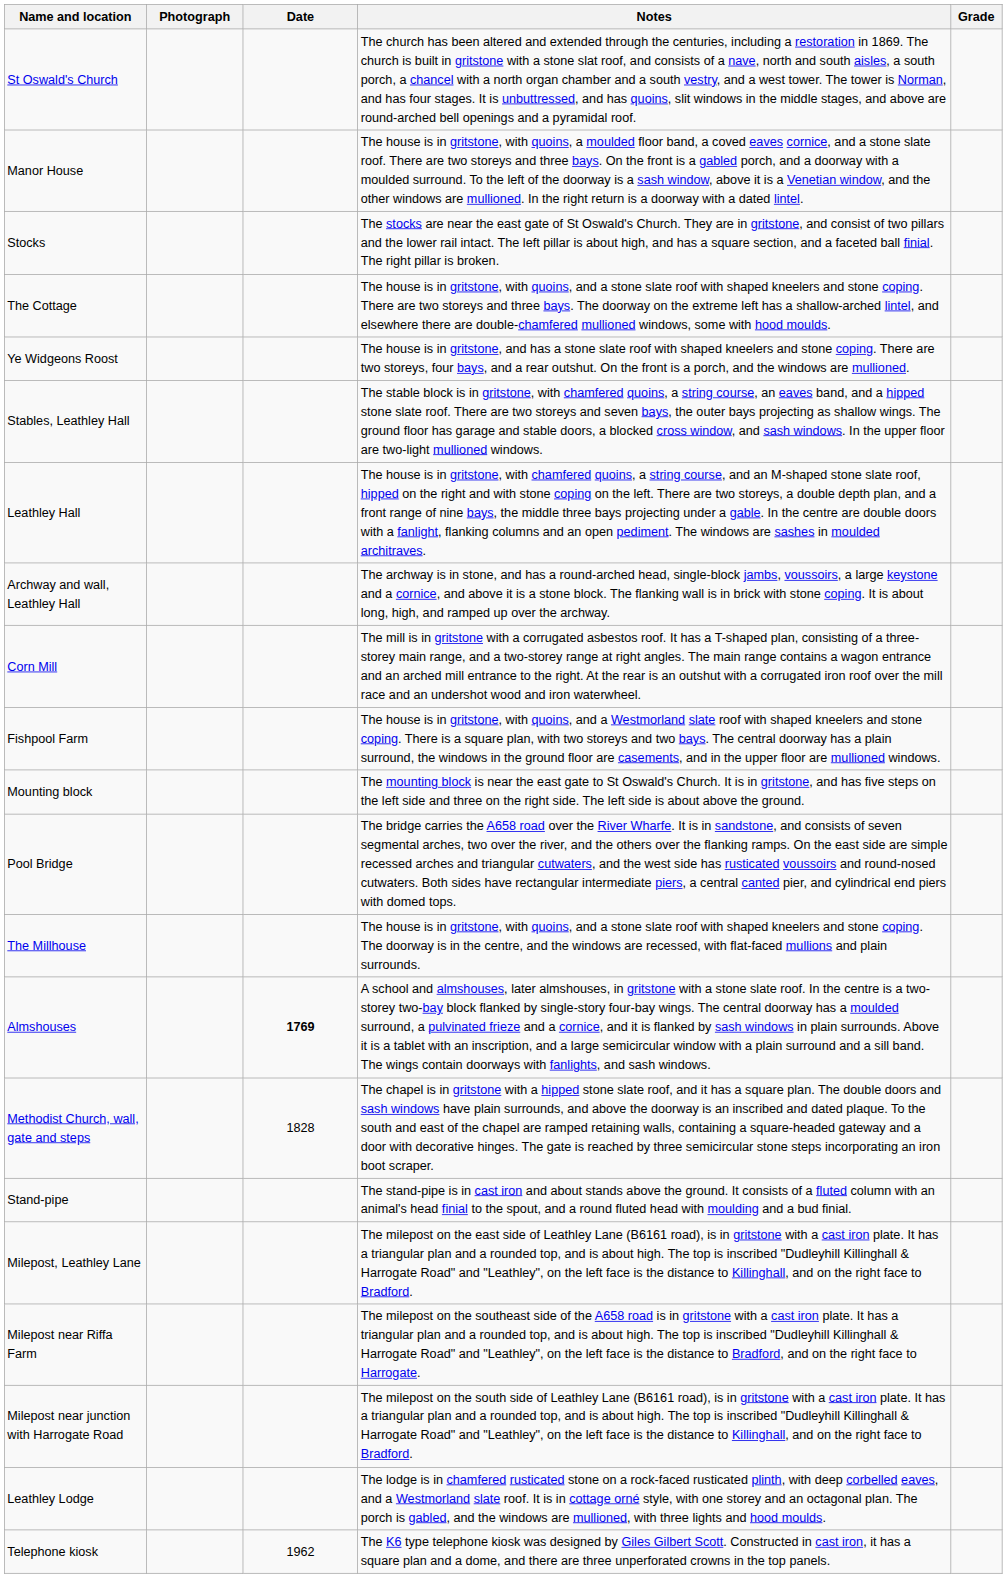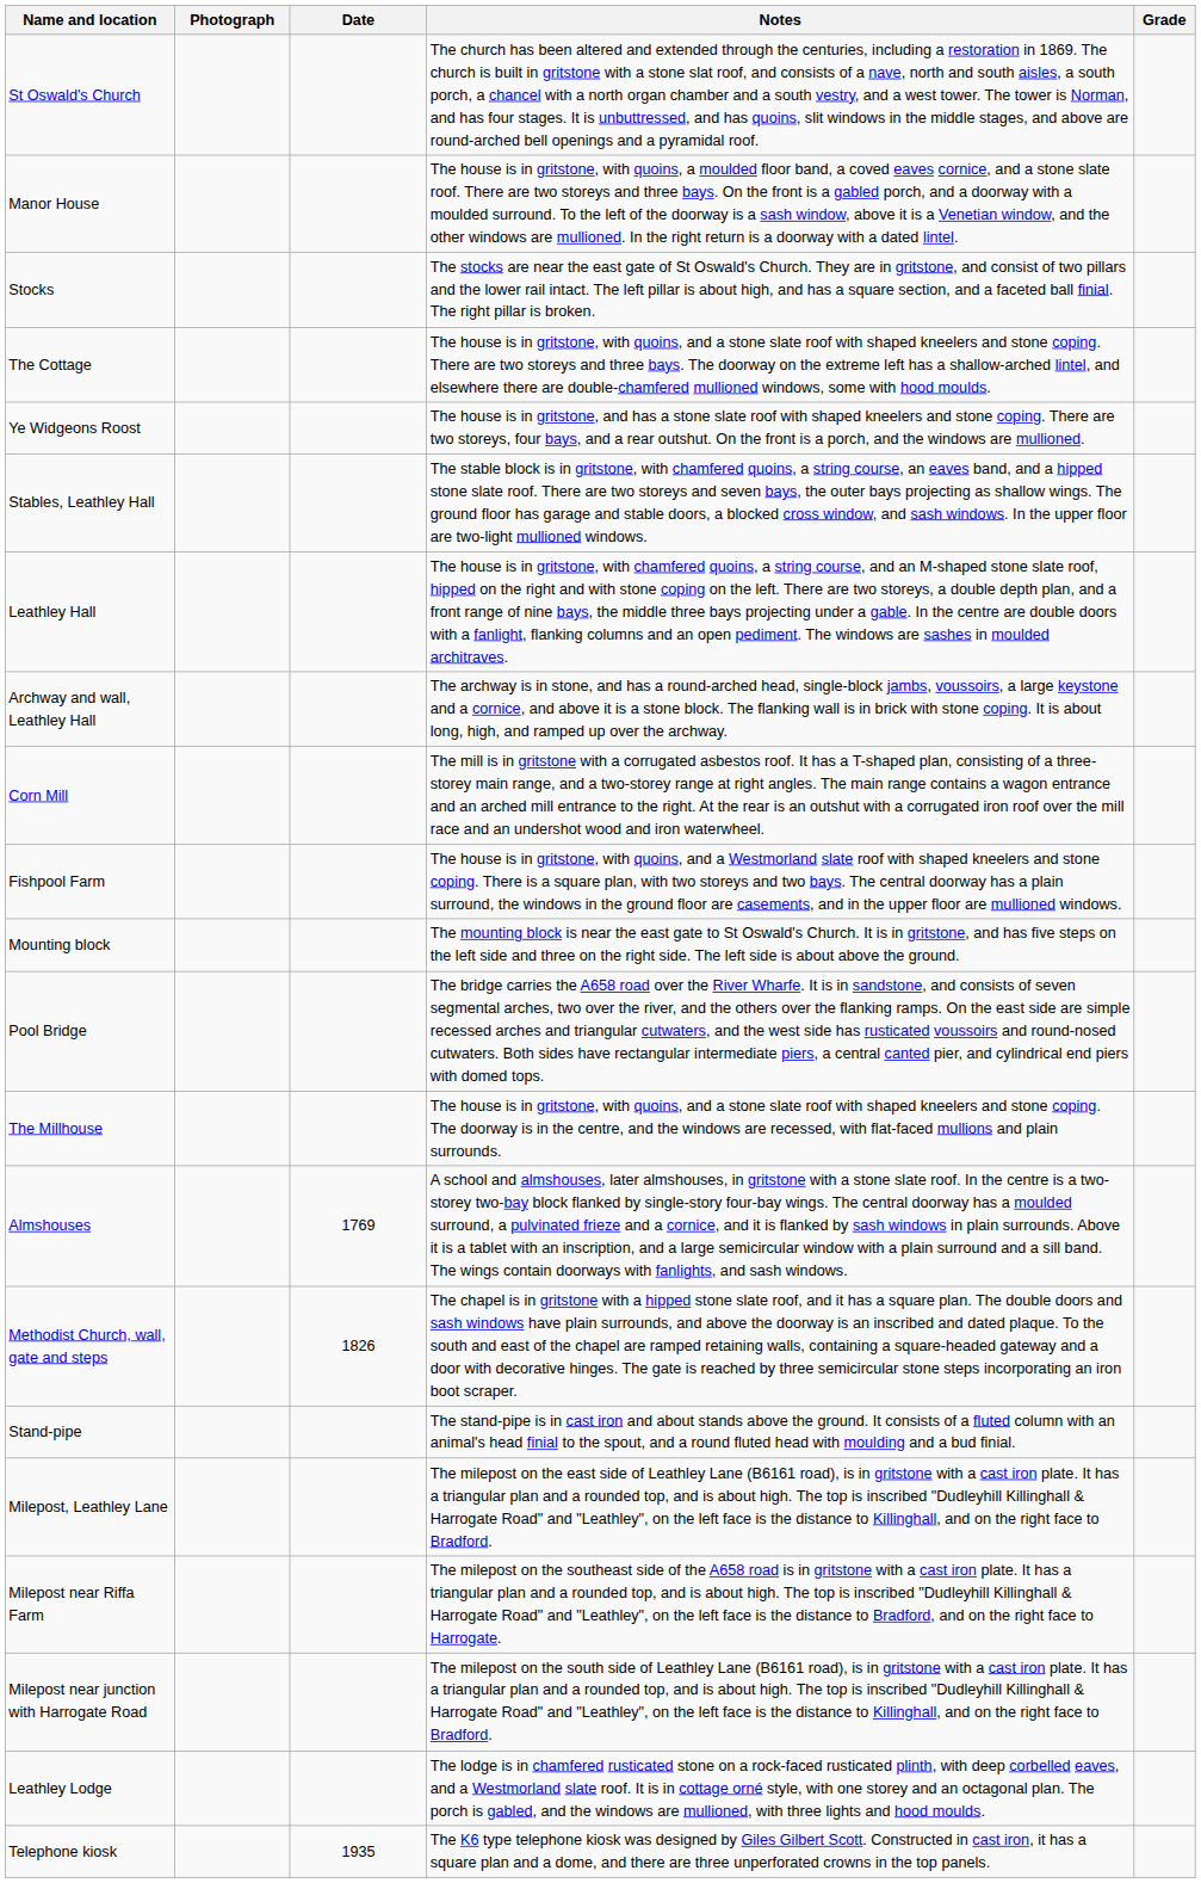Almshouses | Date: bold -> normal
Methodist Church, wall, gate and steps | Date: 1828 -> 1826
Telephone kiosk | Date: 1962 -> 1935
